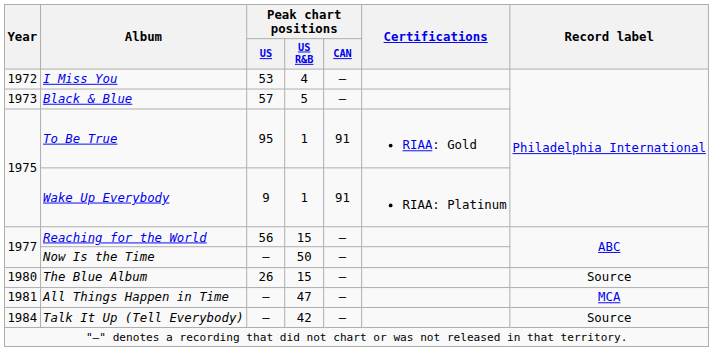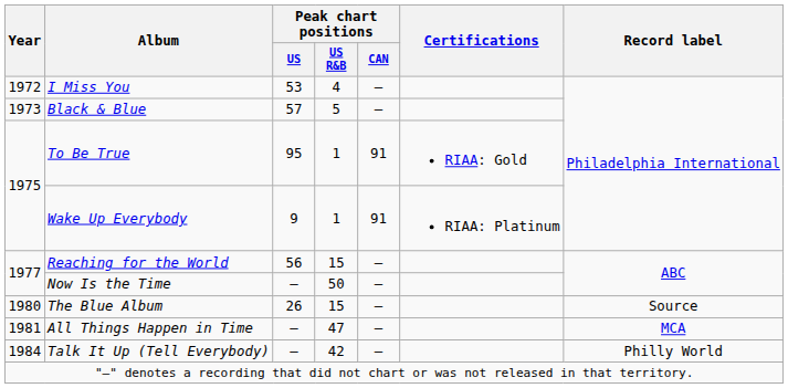Talk It Up (Tell Everybody) | Record label: Source -> Philly World
